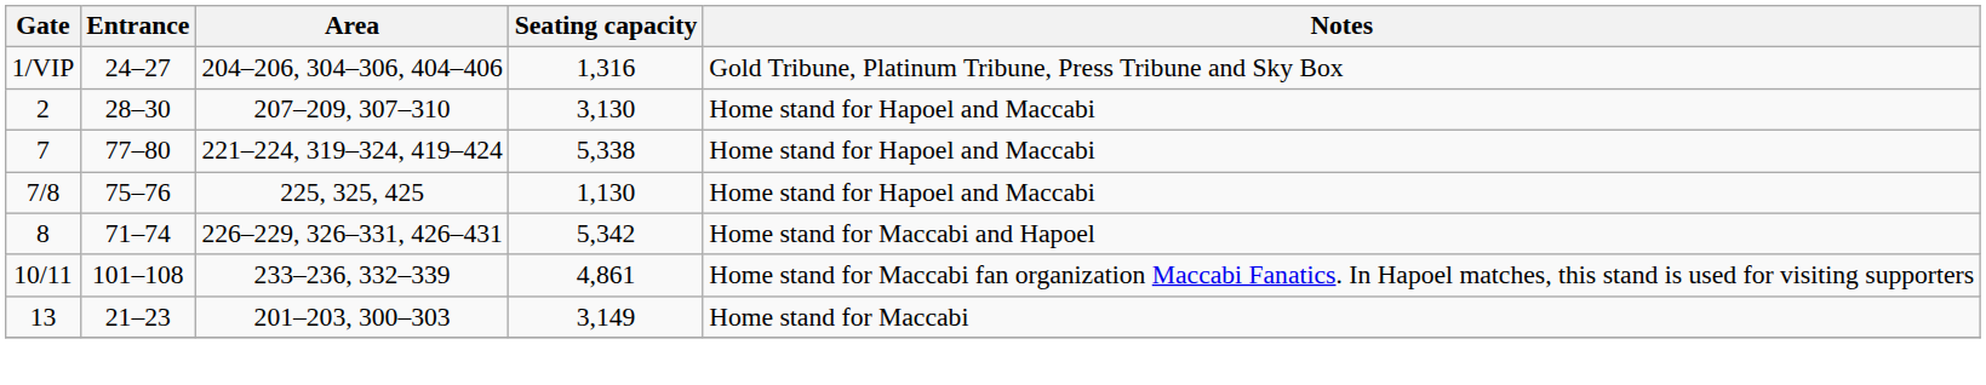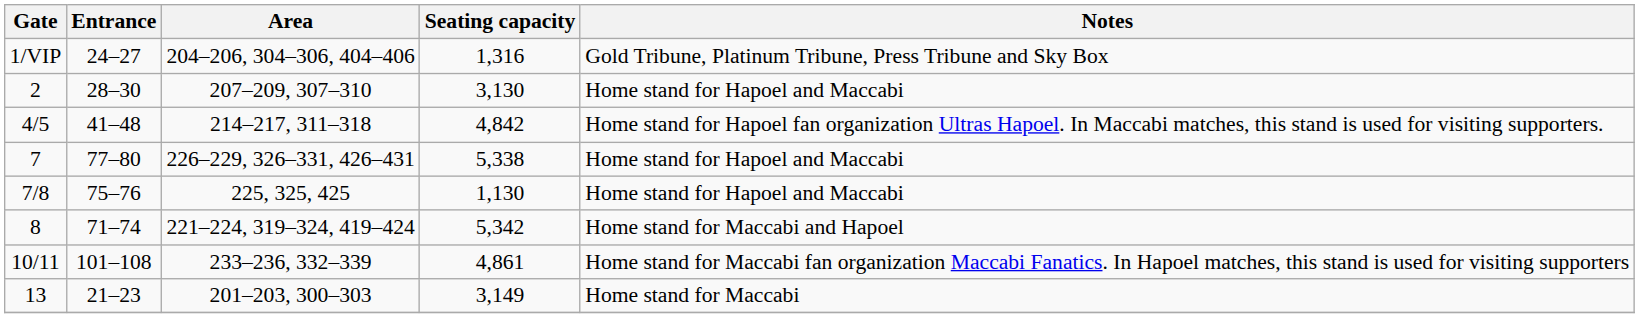+ row: 4/5 | 41–48 | 214–217, 311–318 | 4,842 | Home stand for Hapoel fan organization Ultras Hapoel. In Maccabi matches, this stand is used for visiting supporters.
7 | Area: 221–224, 319–324, 419–424 -> 226–229, 326–331, 426–431
8 | Area: 226–229, 326–331, 426–431 -> 221–224, 319–324, 419–424
